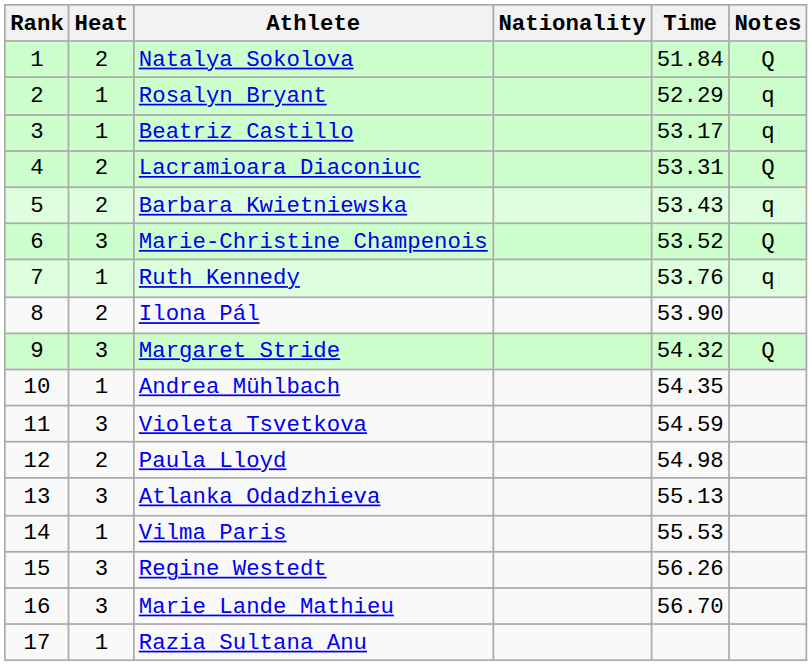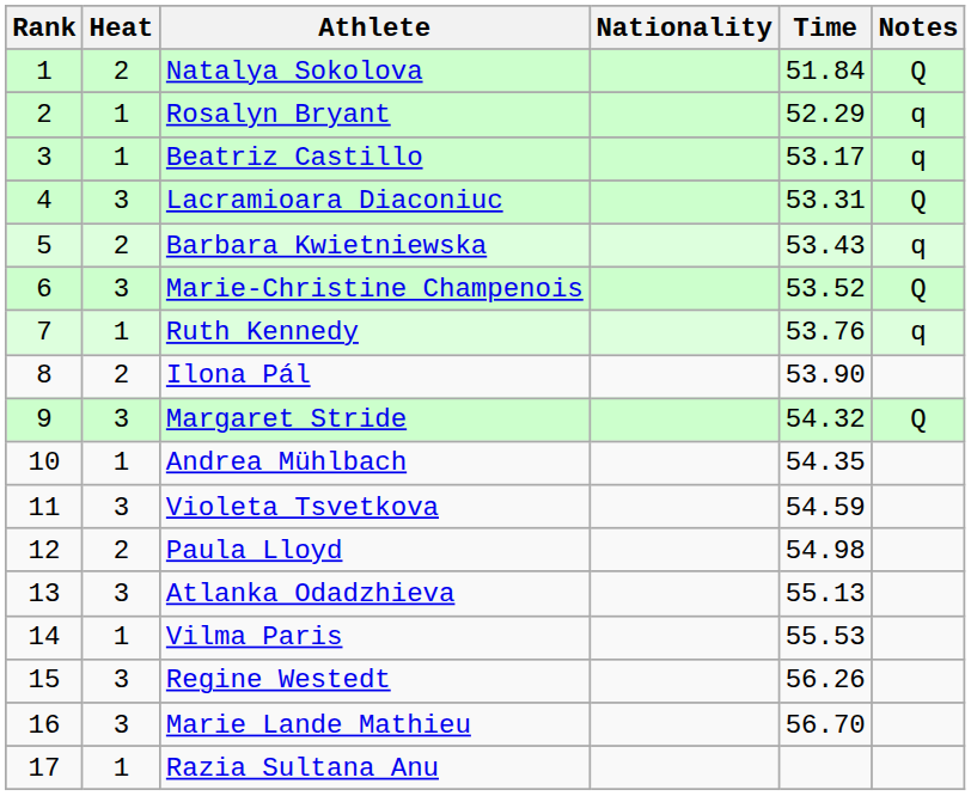Lacramioara Diaconiuc | Heat: 2 -> 3
